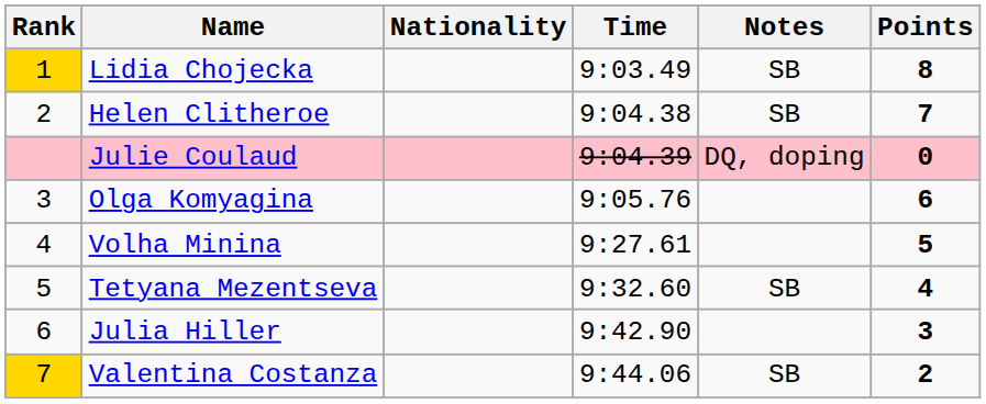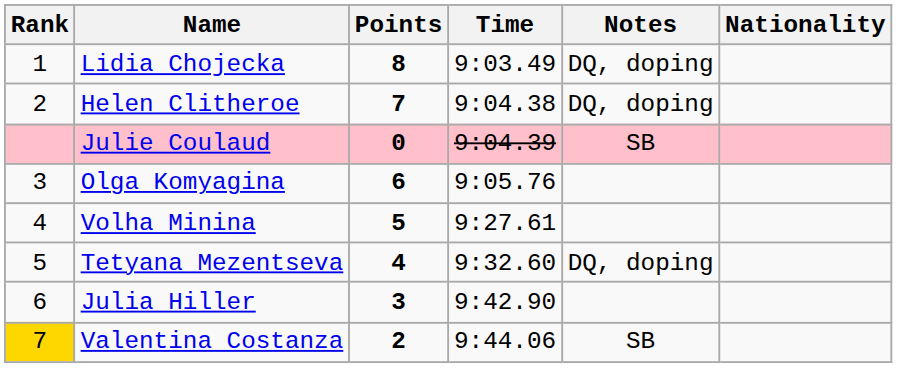columns swapped: Nationality <-> Points
Lidia Chojecka | Rank: gold background -> no background
Lidia Chojecka | Notes: SB -> DQ, doping
Helen Clitheroe | Notes: SB -> DQ, doping
Julie Coulaud | Notes: DQ, doping -> SB
Tetyana Mezentseva | Notes: SB -> DQ, doping
